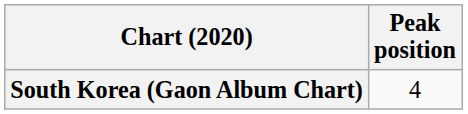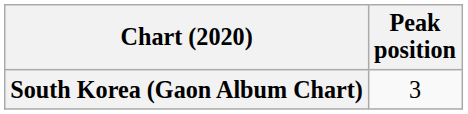South Korea (Gaon Album Chart) | Peak position: 4 -> 3
